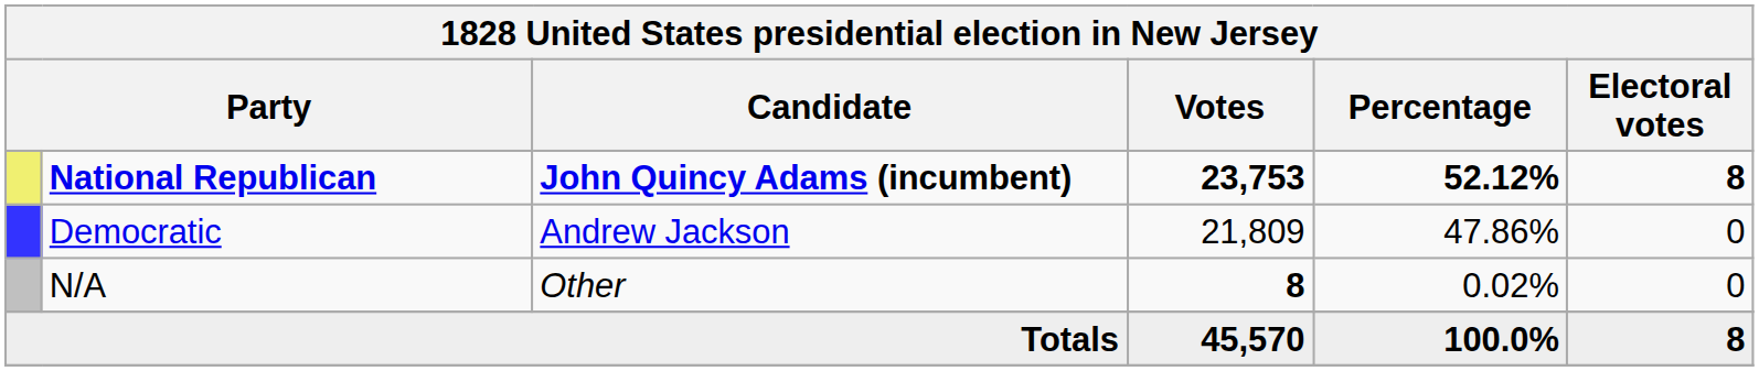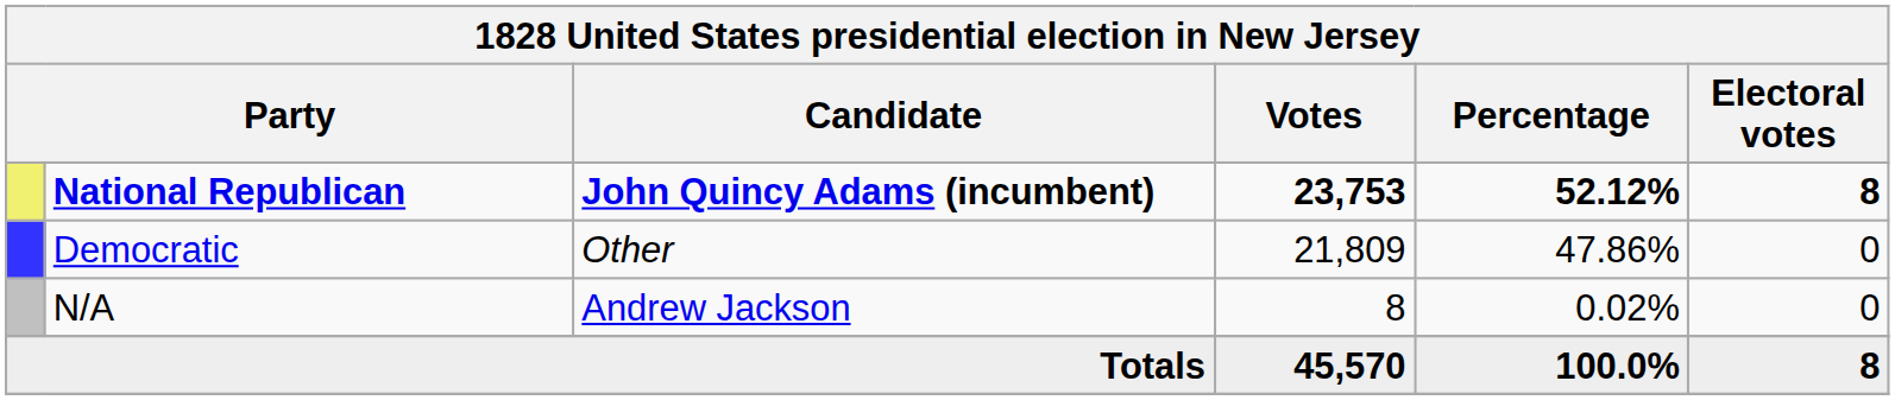Democratic | Candidate: Andrew Jackson -> Other
N/A | Candidate: Other -> Andrew Jackson
N/A | Votes: bold -> normal
